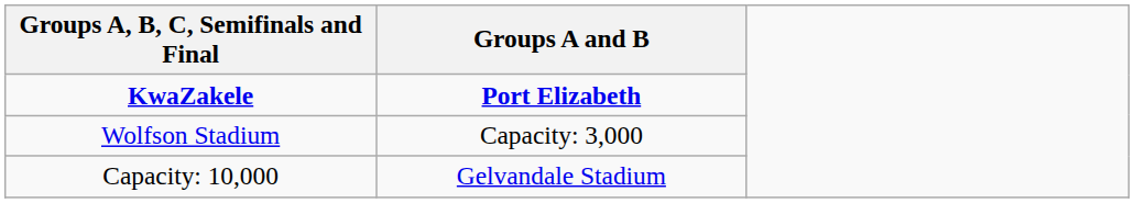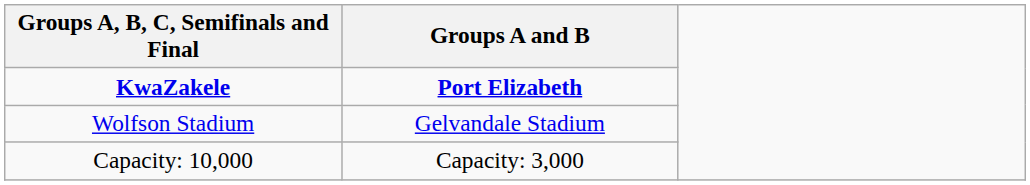Wolfson Stadium | Groups A and B: Capacity: 3,000 -> Gelvandale Stadium
Capacity: 10,000 | Groups A and B: Gelvandale Stadium -> Capacity: 3,000
